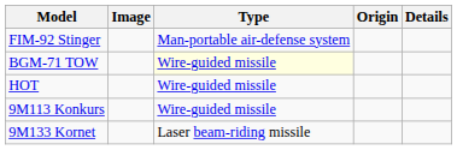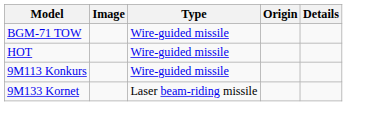- row: FIM-92 Stinger | Man-portable air-defense system
BGM-71 TOW | Type: lightyellow background -> no background
